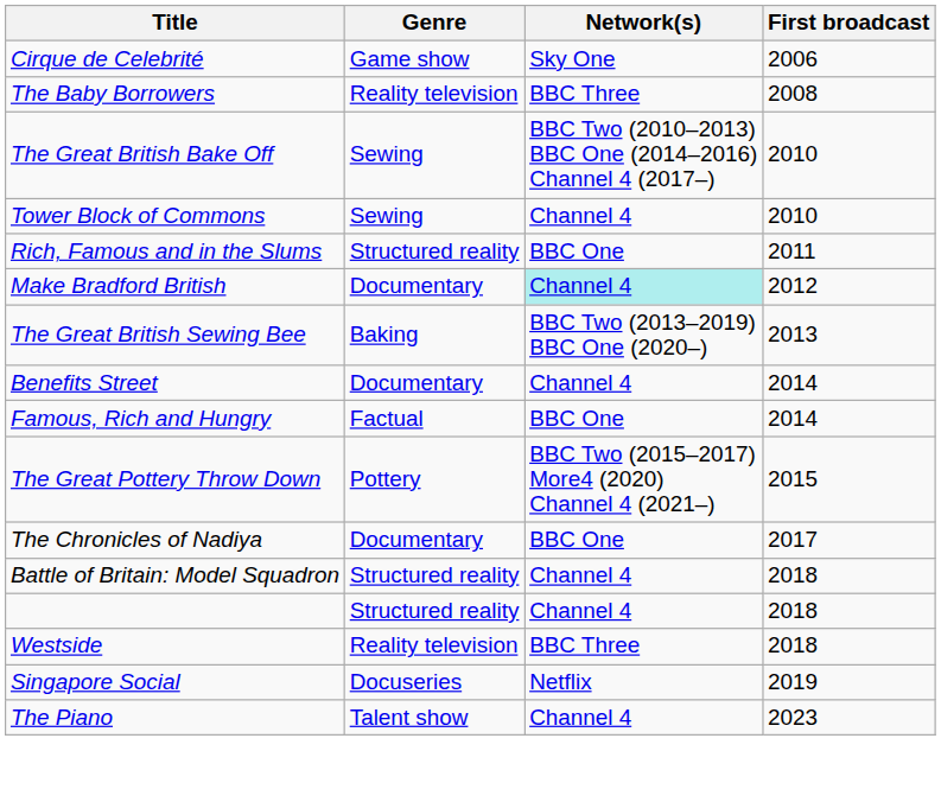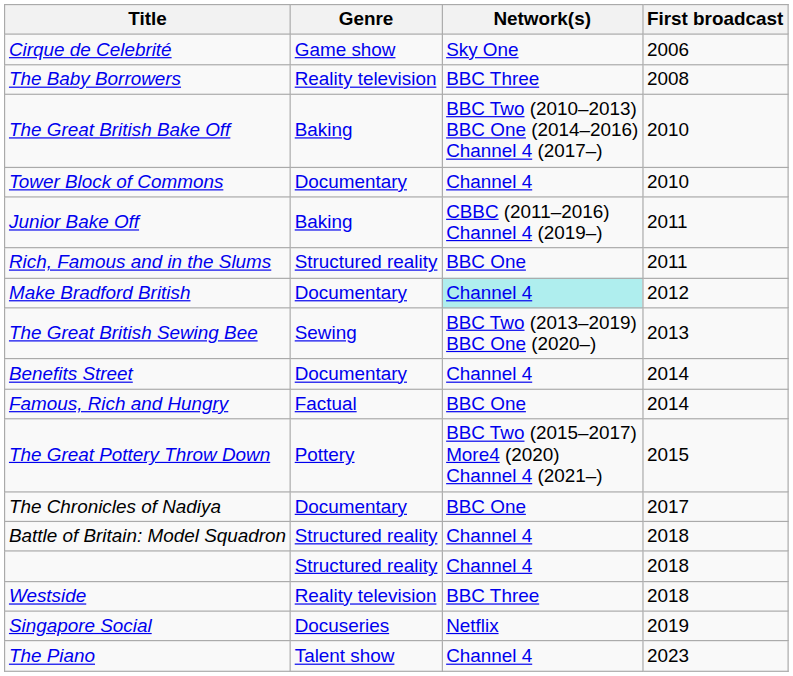The Great British Bake Off | Genre: Sewing -> Baking
Tower Block of Commons | Genre: Sewing -> Documentary
+ row: Junior Bake Off | Baking | CBBC (2011–2016) Channel 4 (2019–) | 2011
The Great British Sewing Bee | Genre: Baking -> Sewing
